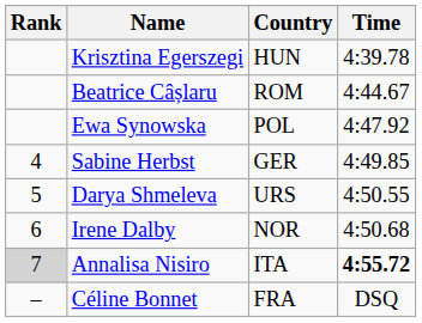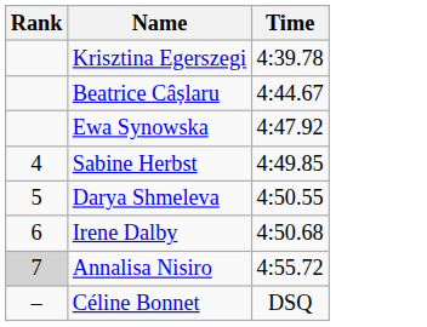- column: Country | HUN | ROM | POL | GER | URS | NOR | ITA | FRA
Annalisa Nisiro | Time: bold -> normal
